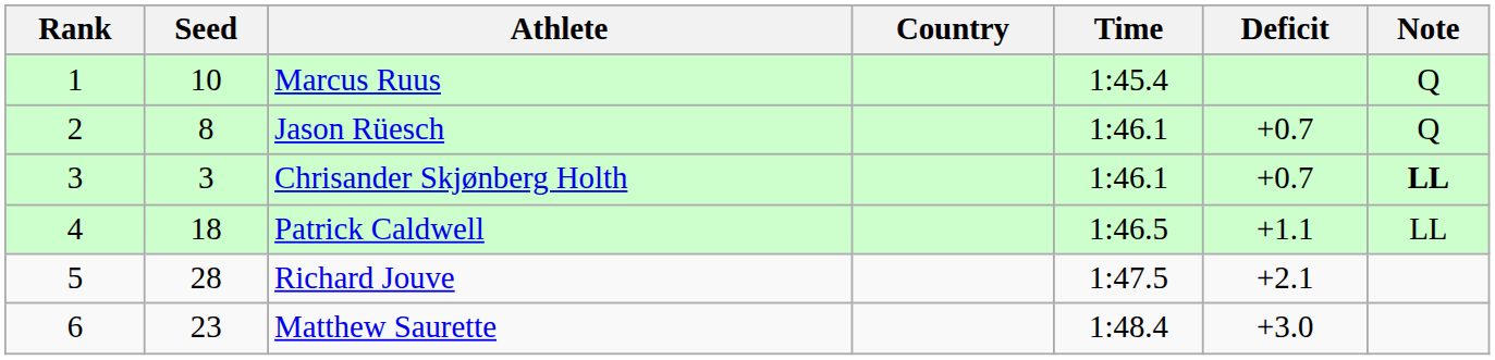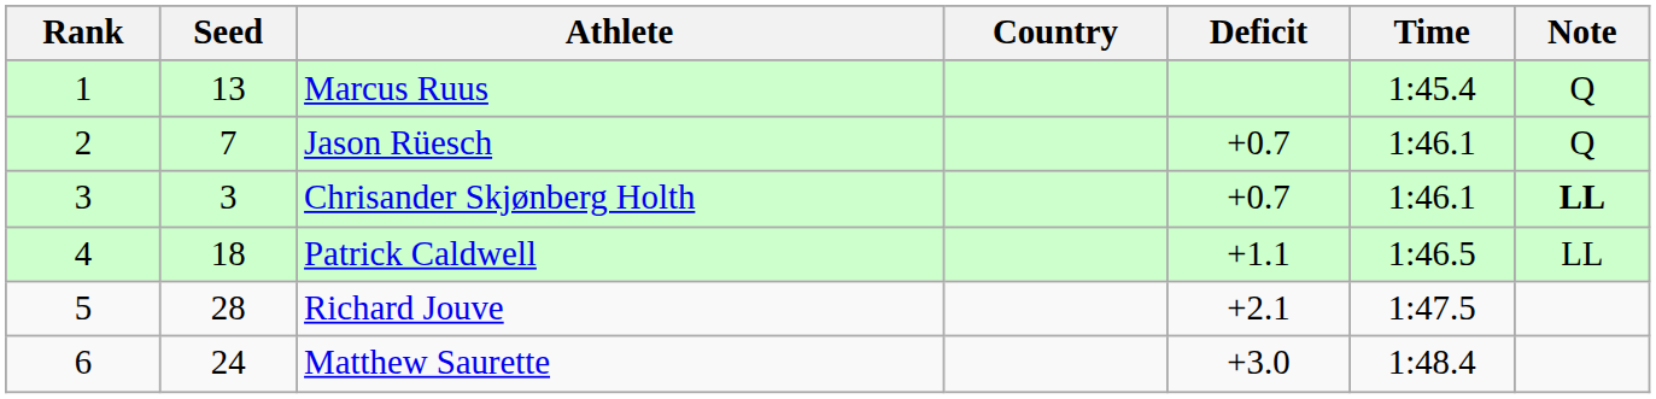columns swapped: Time <-> Deficit
Marcus Ruus | Seed: 10 -> 13
Jason Rüesch | Seed: 8 -> 7
Matthew Saurette | Seed: 23 -> 24
